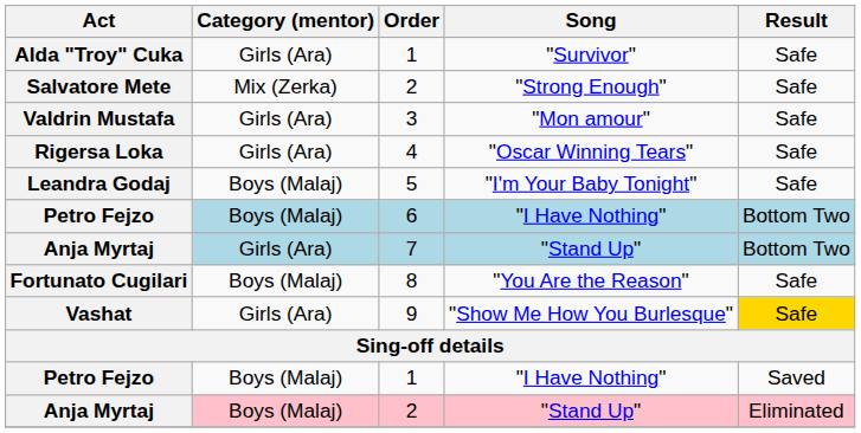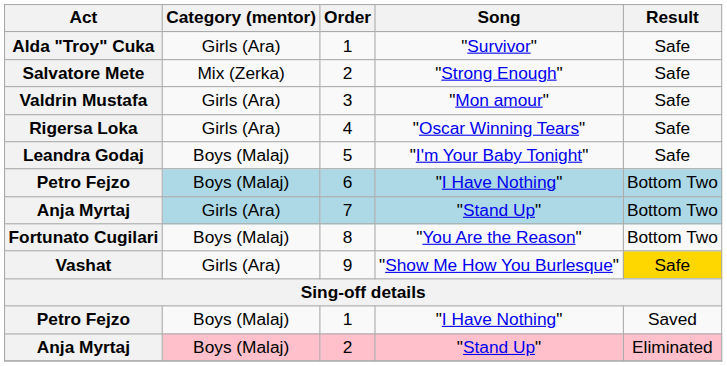Fortunato Cugilari | Result: Safe -> Bottom Two
